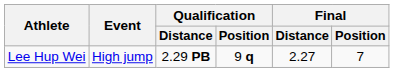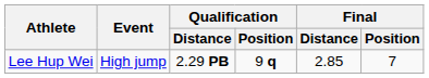Lee Hup Wei | Final / Distance: 2.27 -> 2.85
